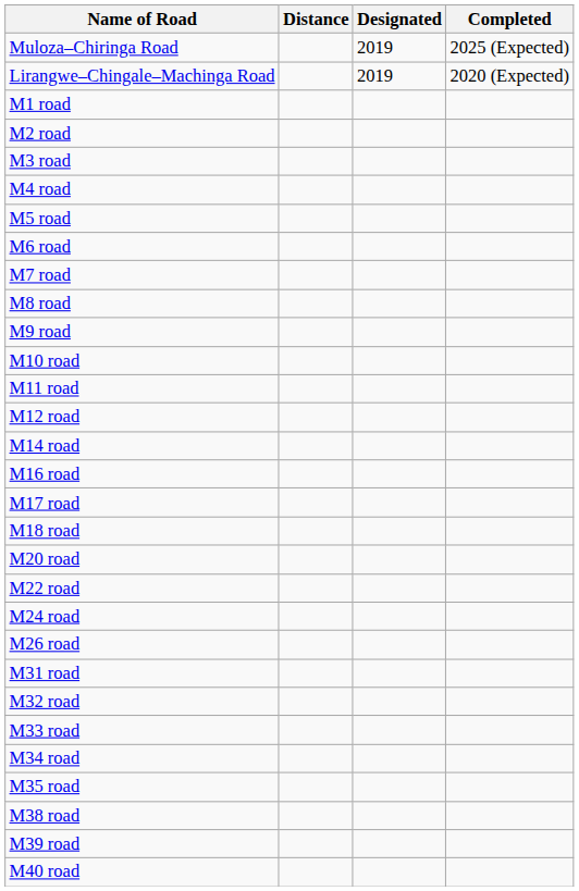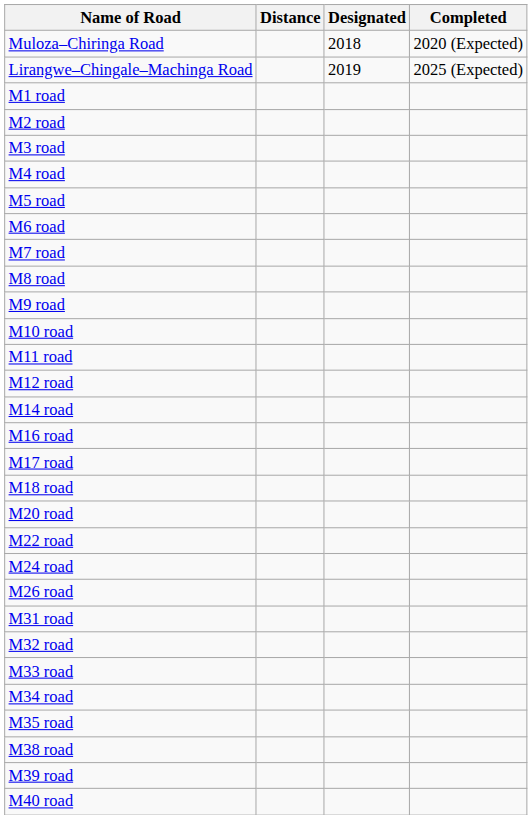Muloza–Chiringa Road | Designated: 2019 -> 2018
Muloza–Chiringa Road | Completed: 2025 (Expected) -> 2020 (Expected)
Lirangwe–Chingale–Machinga Road | Completed: 2020 (Expected) -> 2025 (Expected)
